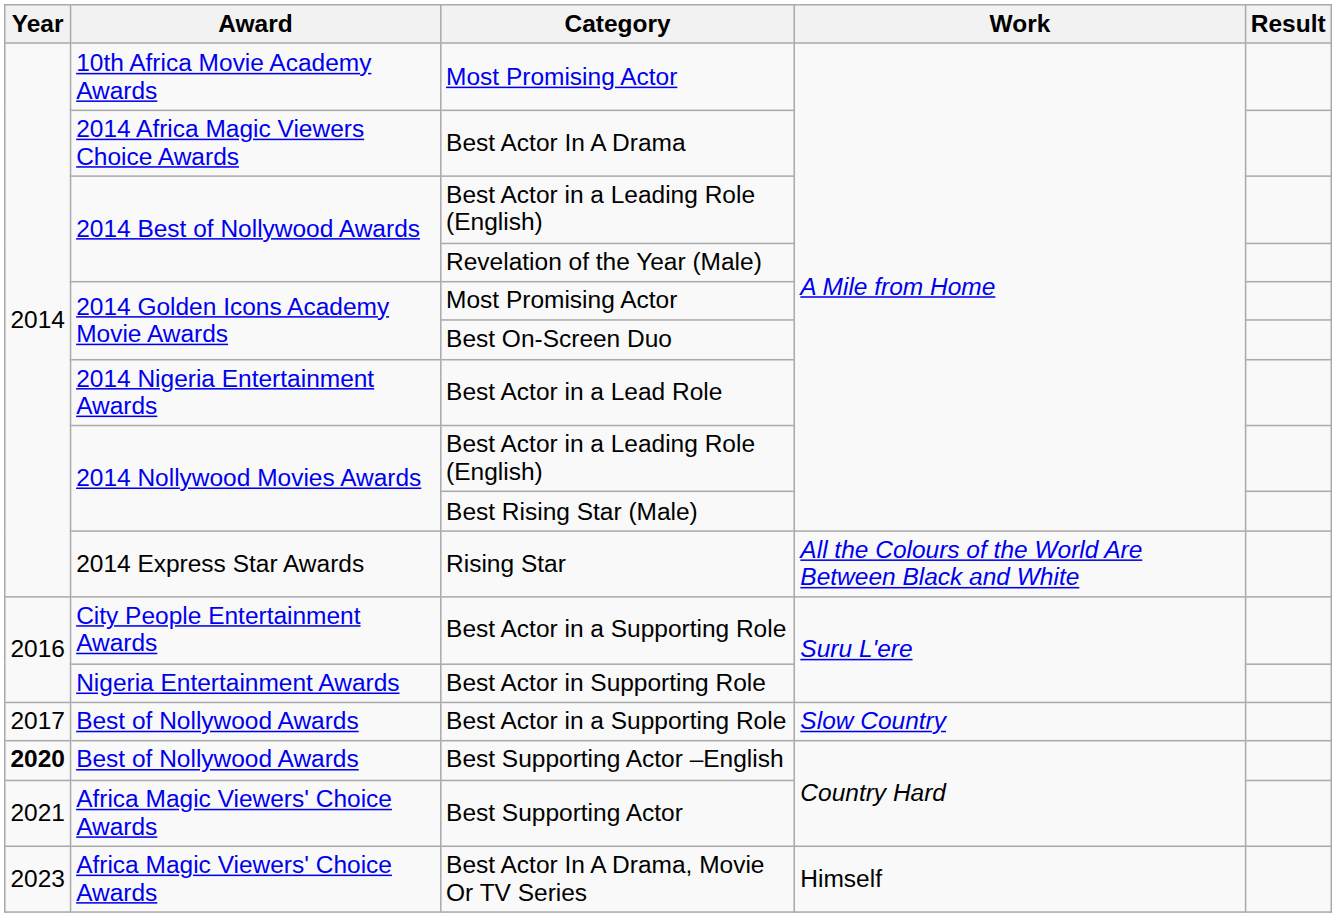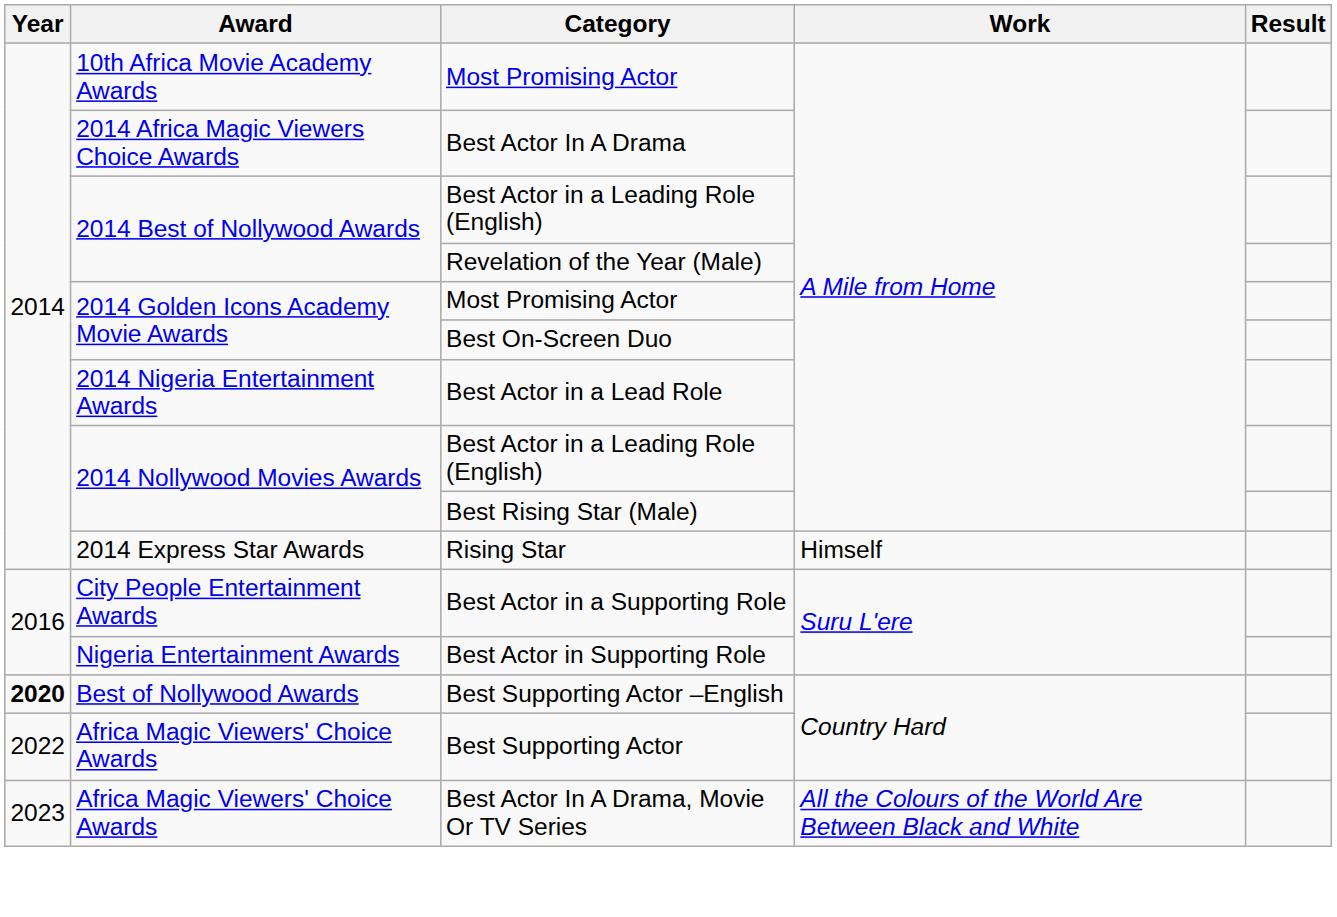Rising Star | Work: All the Colours of the World Are Between Black and White -> Himself
- row: 2017 | Best of Nollywood Awards | Best Actor in a Supporting Role | Slow Country
Best Supporting Actor | Year: 2021 -> 2022
Best Actor In A Drama, Movie Or TV Series | Work: Himself -> All the Colours of the World Are Between Black and White
